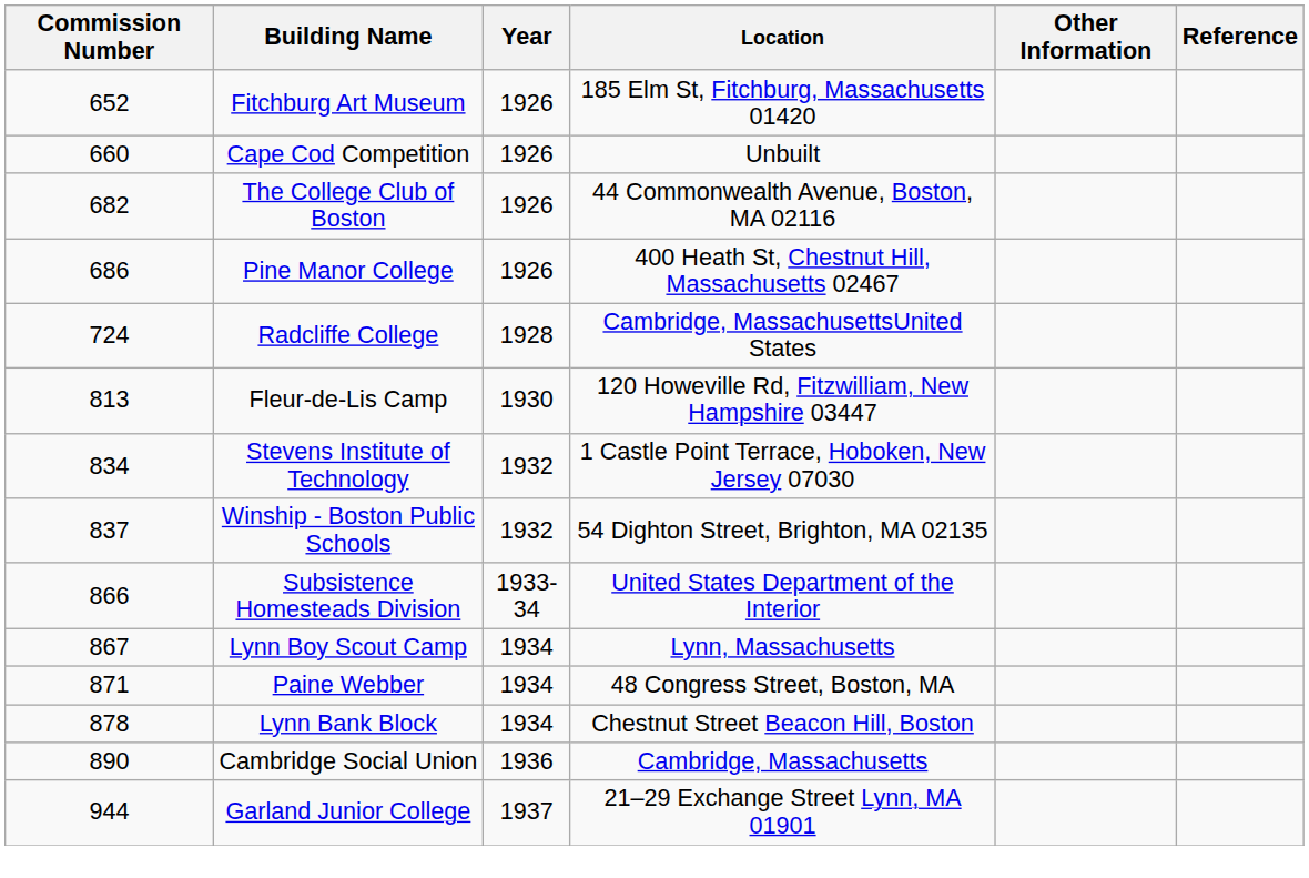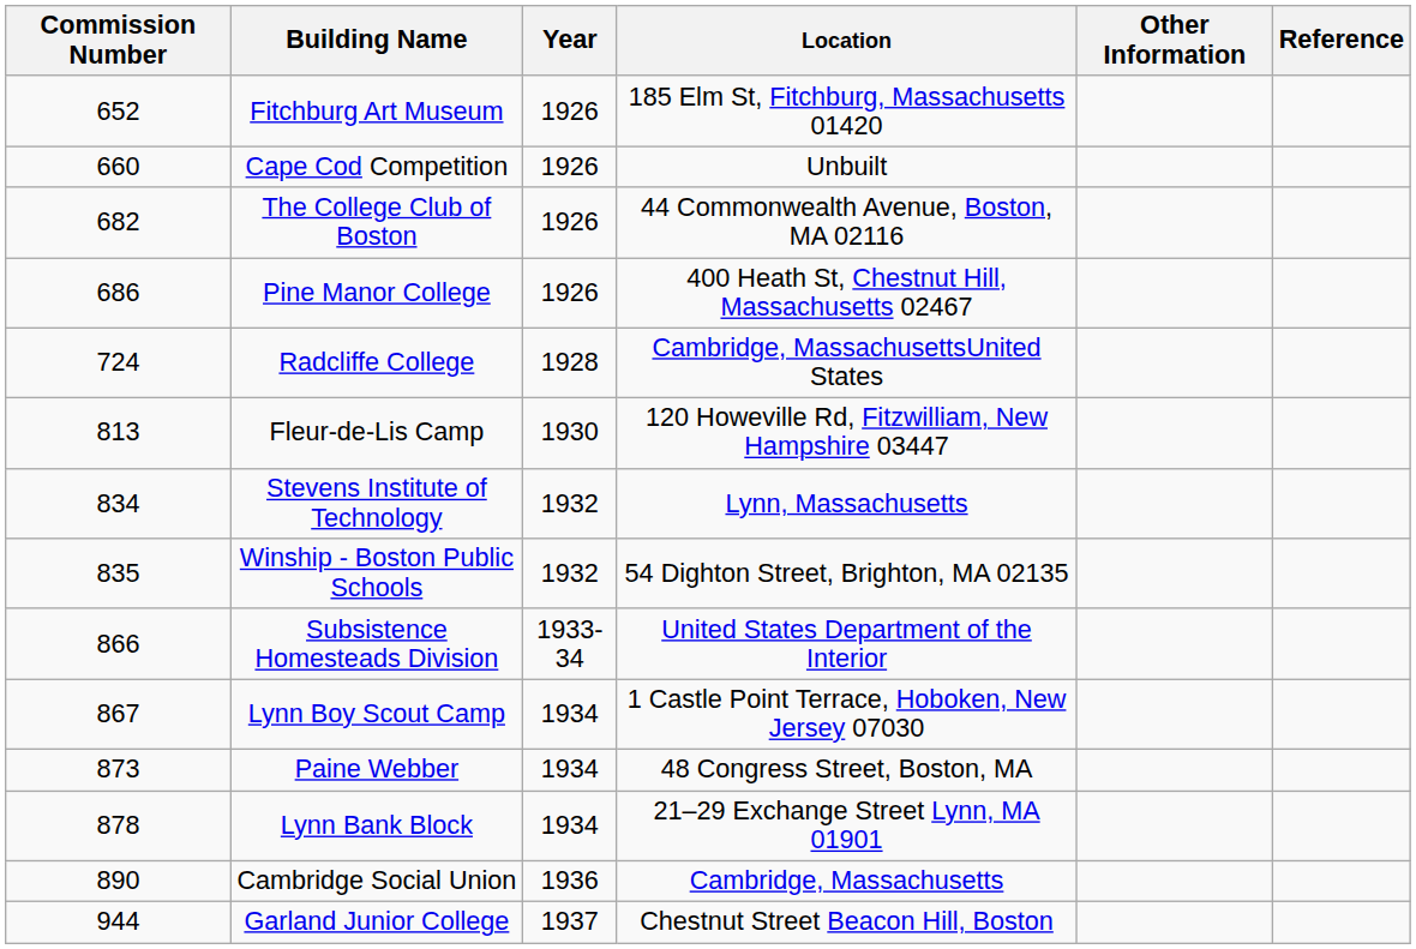Stevens Institute of Technology | Location: 1 Castle Point Terrace, Hoboken, New Jersey 07030 -> Lynn, Massachusetts
Winship - Boston Public Schools | Commission Number: 837 -> 835
Lynn Boy Scout Camp | Location: Lynn, Massachusetts -> 1 Castle Point Terrace, Hoboken, New Jersey 07030
Paine Webber | Commission Number: 871 -> 873
Lynn Bank Block | Location: Chestnut Street Beacon Hill, Boston -> 21–29 Exchange Street Lynn, MA 01901
Garland Junior College | Location: 21–29 Exchange Street Lynn, MA 01901 -> Chestnut Street Beacon Hill, Boston
